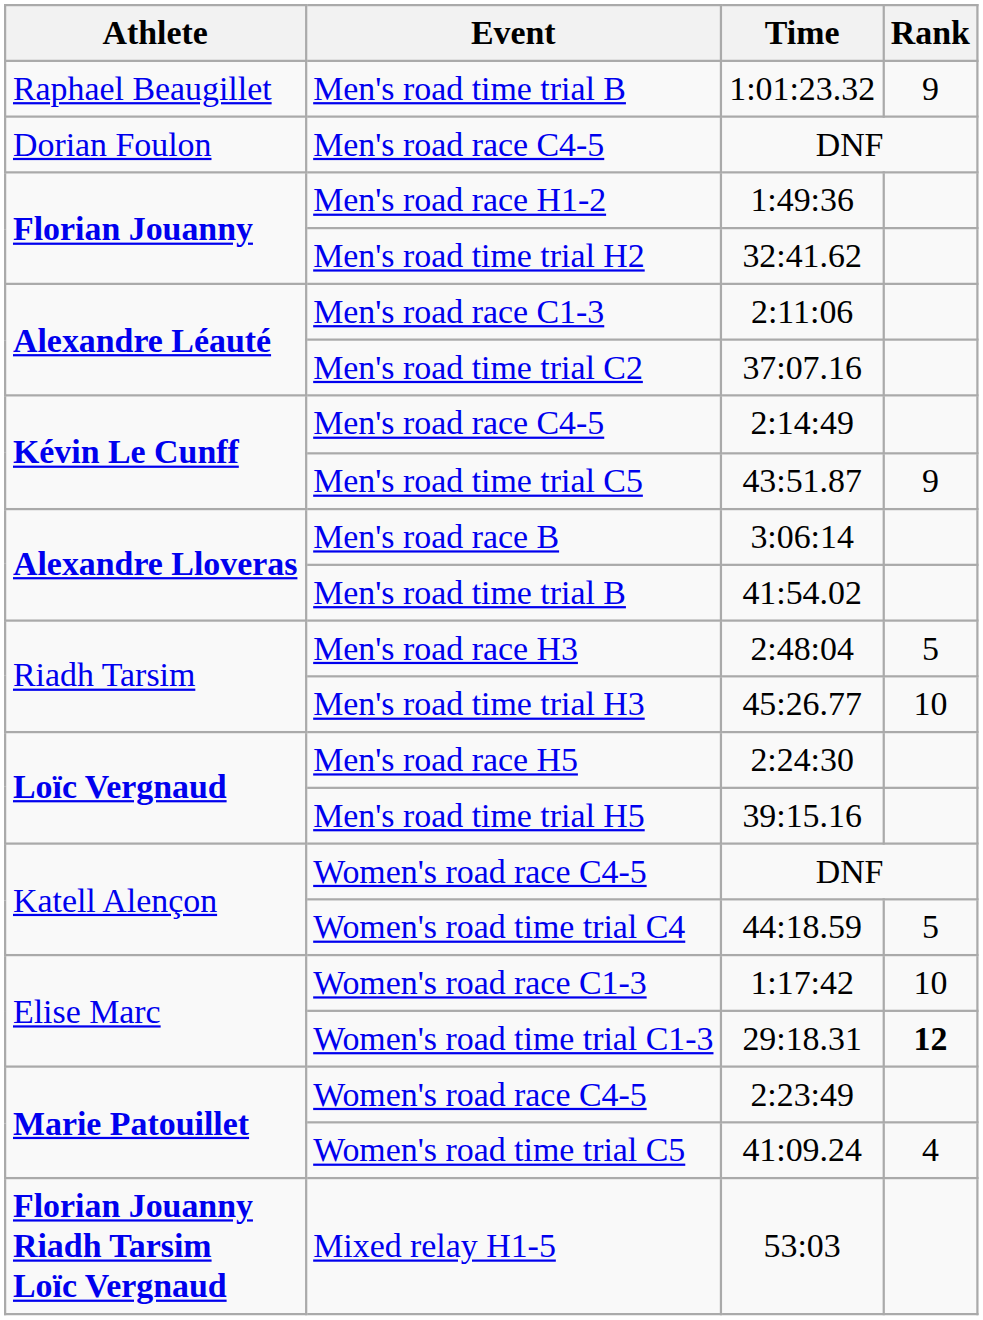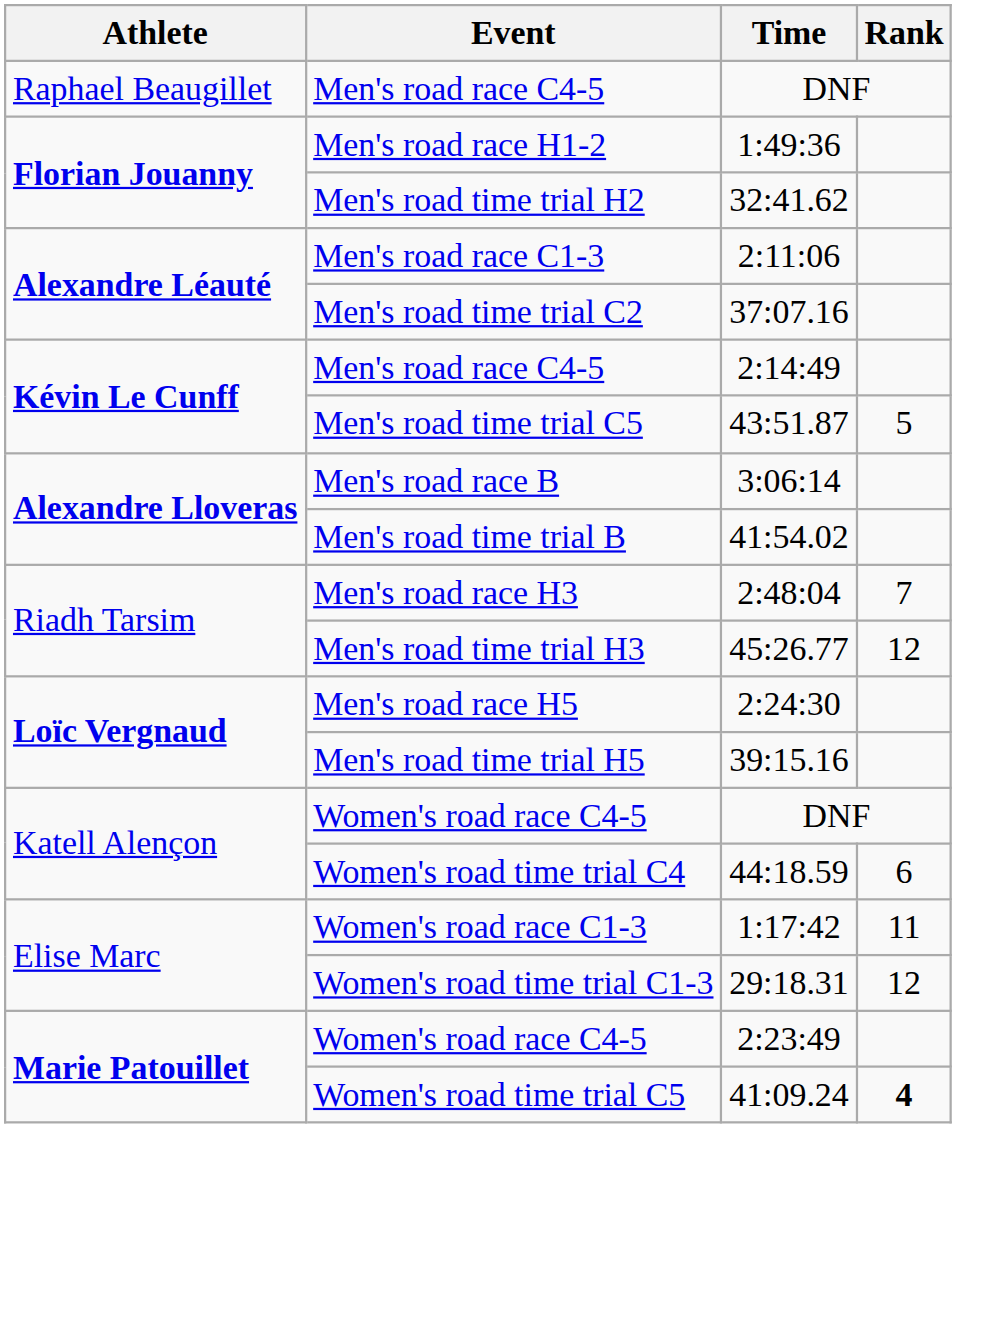- row: Raphael Beaugillet | Men's road time trial B | 1:01:23.32 | 9
Men's road race C4-5 / DNF | Athlete: Dorian Foulon -> Raphael Beaugillet
43:51.87 | Rank: 9 -> 5
2:48:04 | Rank: 5 -> 7
45:26.77 | Rank: 10 -> 12
44:18.59 | Rank: 5 -> 6
1:17:42 | Rank: 10 -> 11
29:18.31 | Rank: bold -> normal
41:09.24 | Rank: normal -> bold
- row: Florian Jouanny Riadh Tarsim Loïc Vergnaud | Mixed relay H1-5 | 53:03
